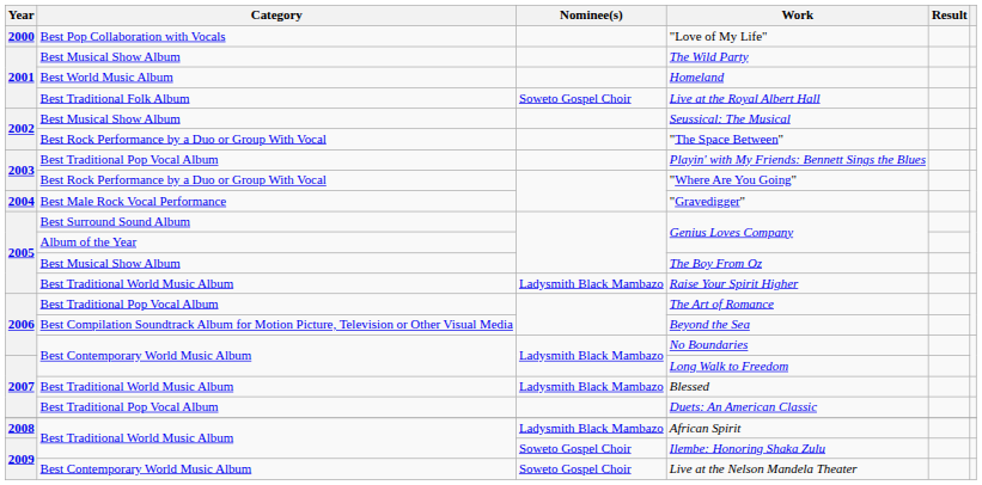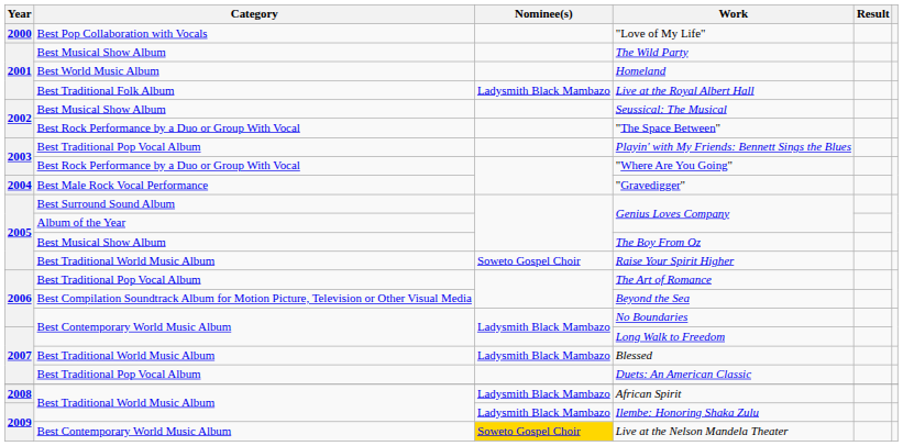Live at the Royal Albert Hall | Nominee(s): Soweto Gospel Choir -> Ladysmith Black Mambazo
Raise Your Spirit Higher | Nominee(s): Ladysmith Black Mambazo -> Soweto Gospel Choir
Ilembe: Honoring Shaka Zulu | Nominee(s): Soweto Gospel Choir -> Ladysmith Black Mambazo
Live at the Nelson Mandela Theater | Nominee(s): no background -> gold background
